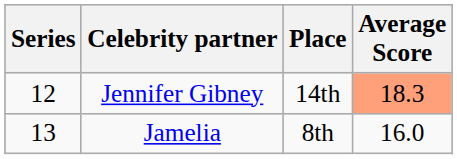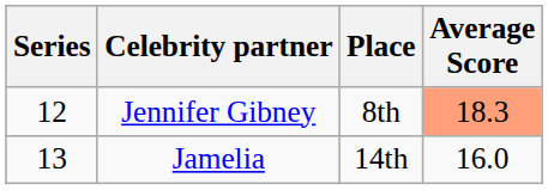Jennifer Gibney | Place: 14th -> 8th
Jamelia | Place: 8th -> 14th
